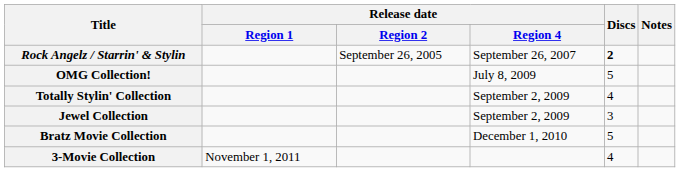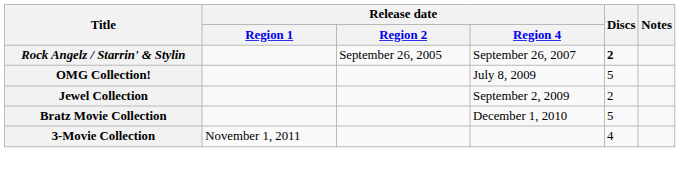- row: Totally Stylin' Collection | September 2, 2009 | 4
Jewel Collection | Discs: 3 -> 2
